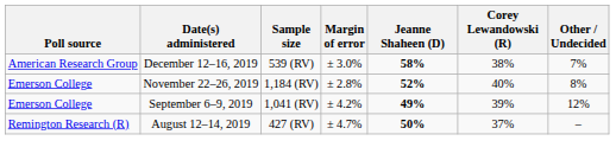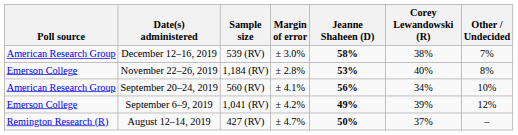November 22–26, 2019 | Jeanne Shaheen (D): 52% -> 53%
+ row: American Research Group | September 20–24, 2019 | 560 (RV) | ± 4.1% | 56% | 34% | 10%
